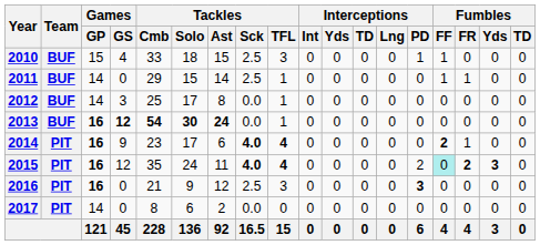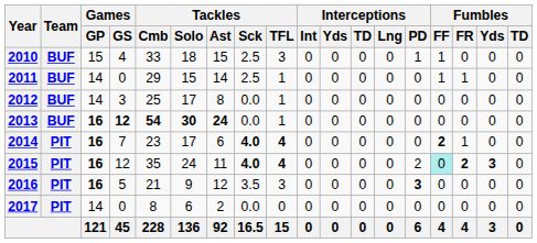2014 | Games / GS: 9 -> 7
2016 | Games / GS: 0 -> 5
2016 | Tackles / Sck: 2.5 -> 3.5
